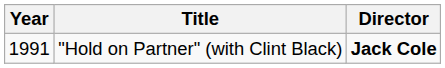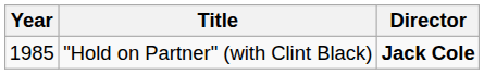"Hold on Partner" (with Clint Black) | Year: 1991 -> 1985
